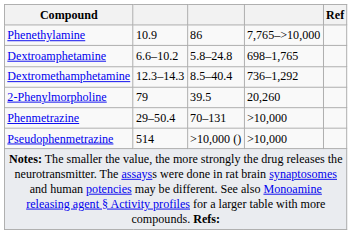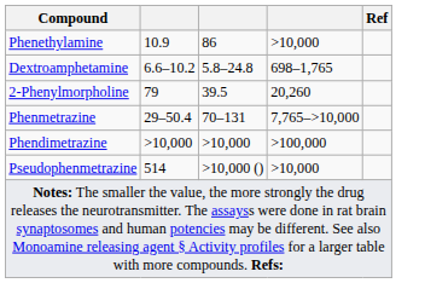Phenethylamine | column 4: 7,765–>10,000 -> >10,000
- row: Dextromethamphetamine | 12.3–14.3 | 8.5–40.4 | 736–1,292
Phenmetrazine | column 4: >10,000 -> 7,765–>10,000
+ row: Phendimetrazine | >10,000 | >10,000 | >100,000
